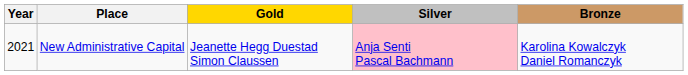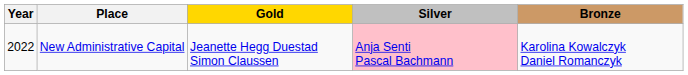New Administrative Capital | Year: 2021 -> 2022
